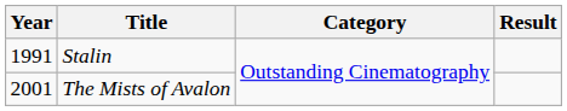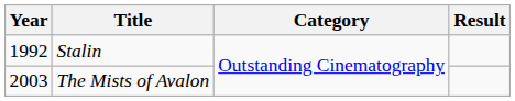Stalin | Year: 1991 -> 1992
The Mists of Avalon | Year: 2001 -> 2003
